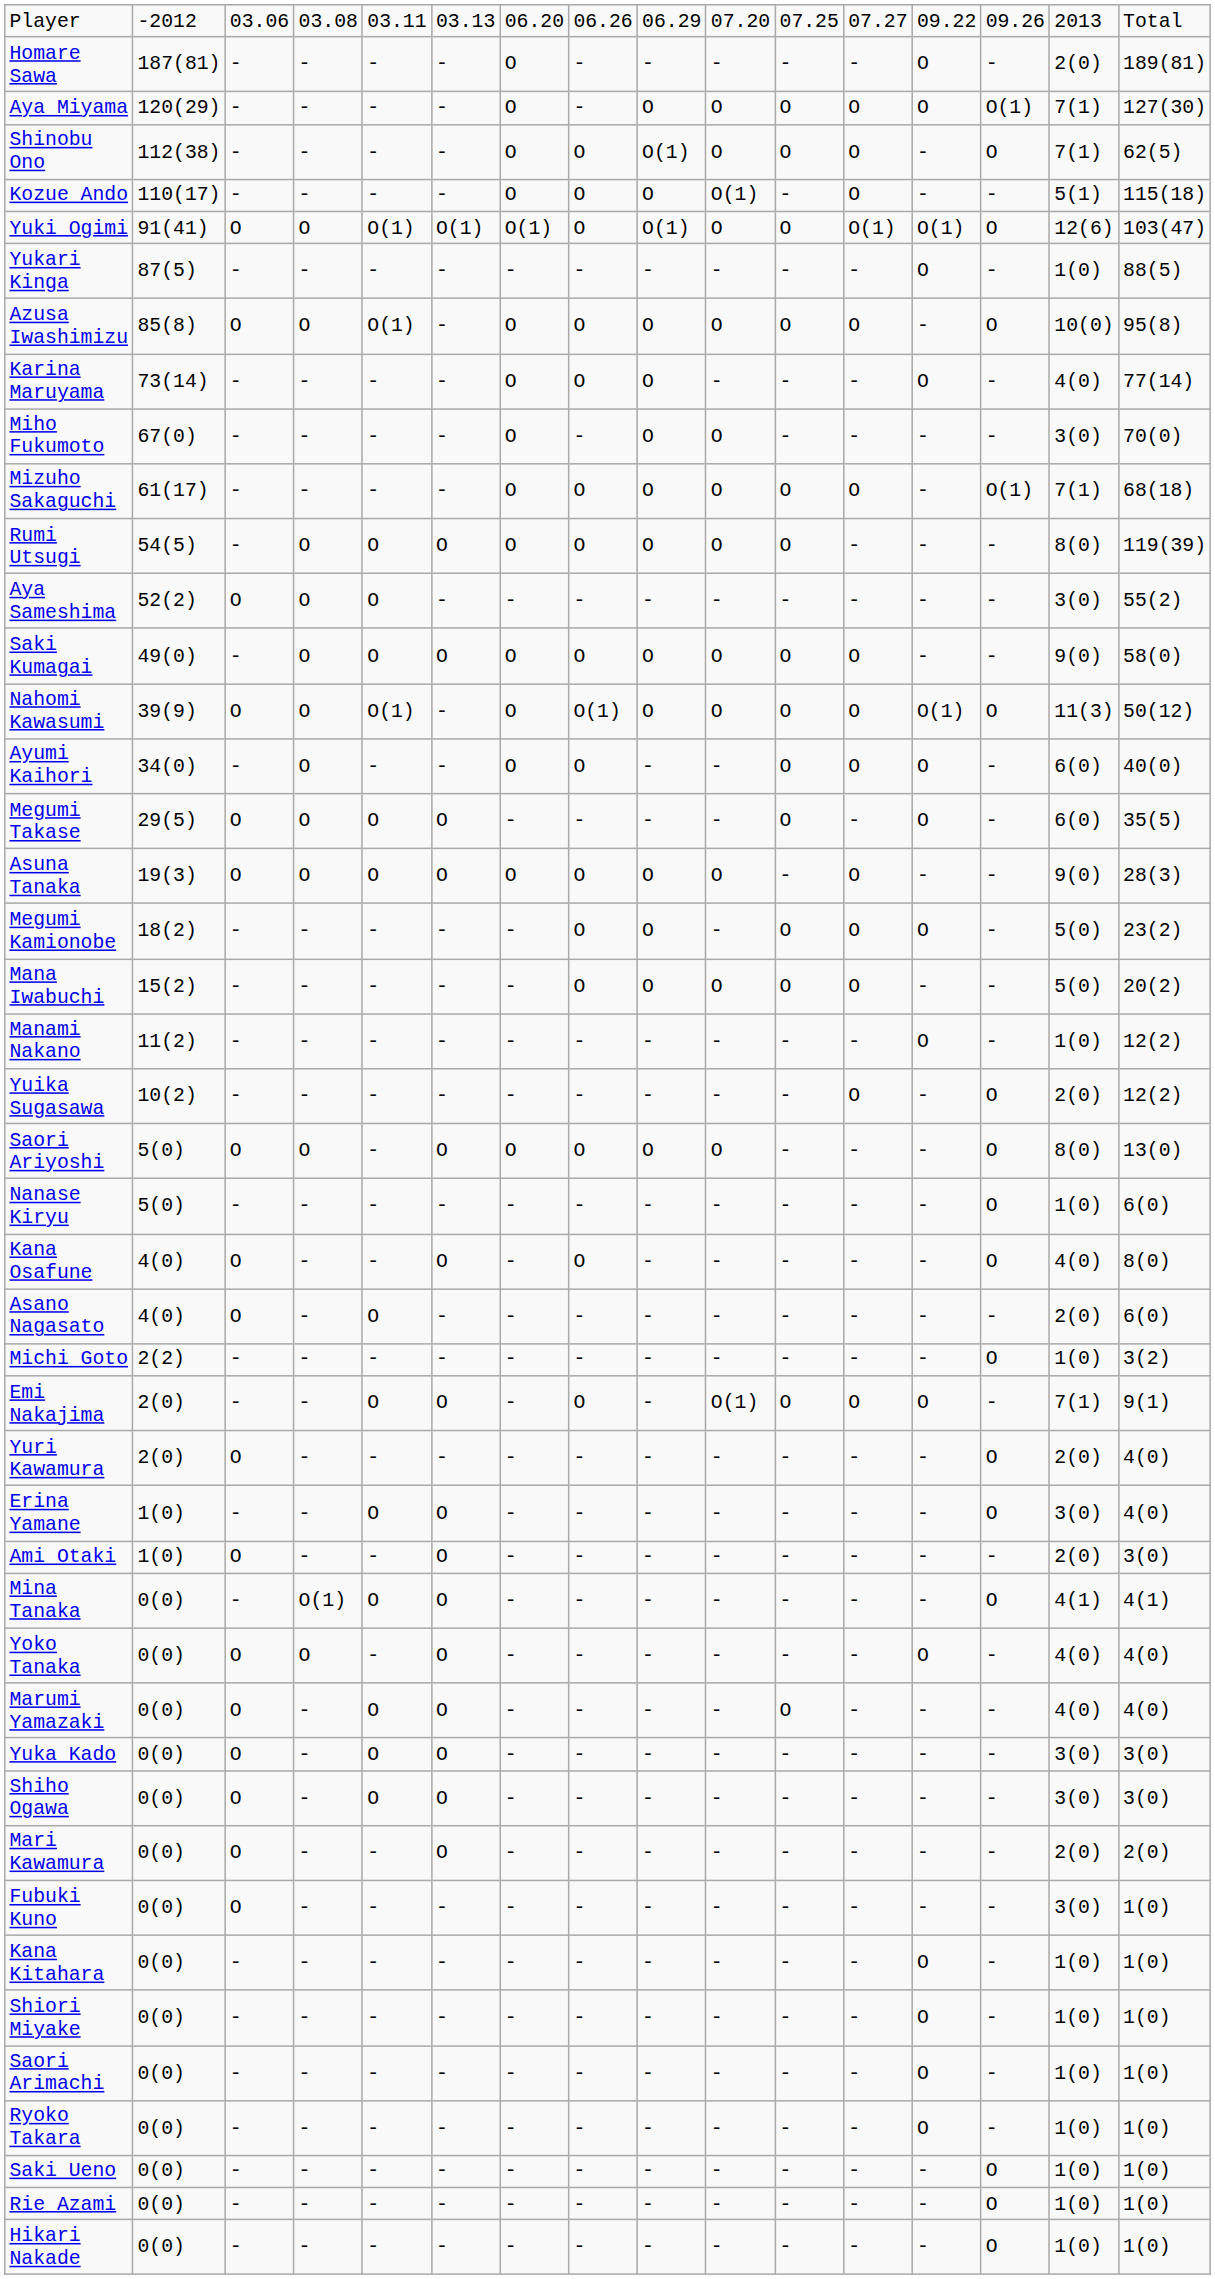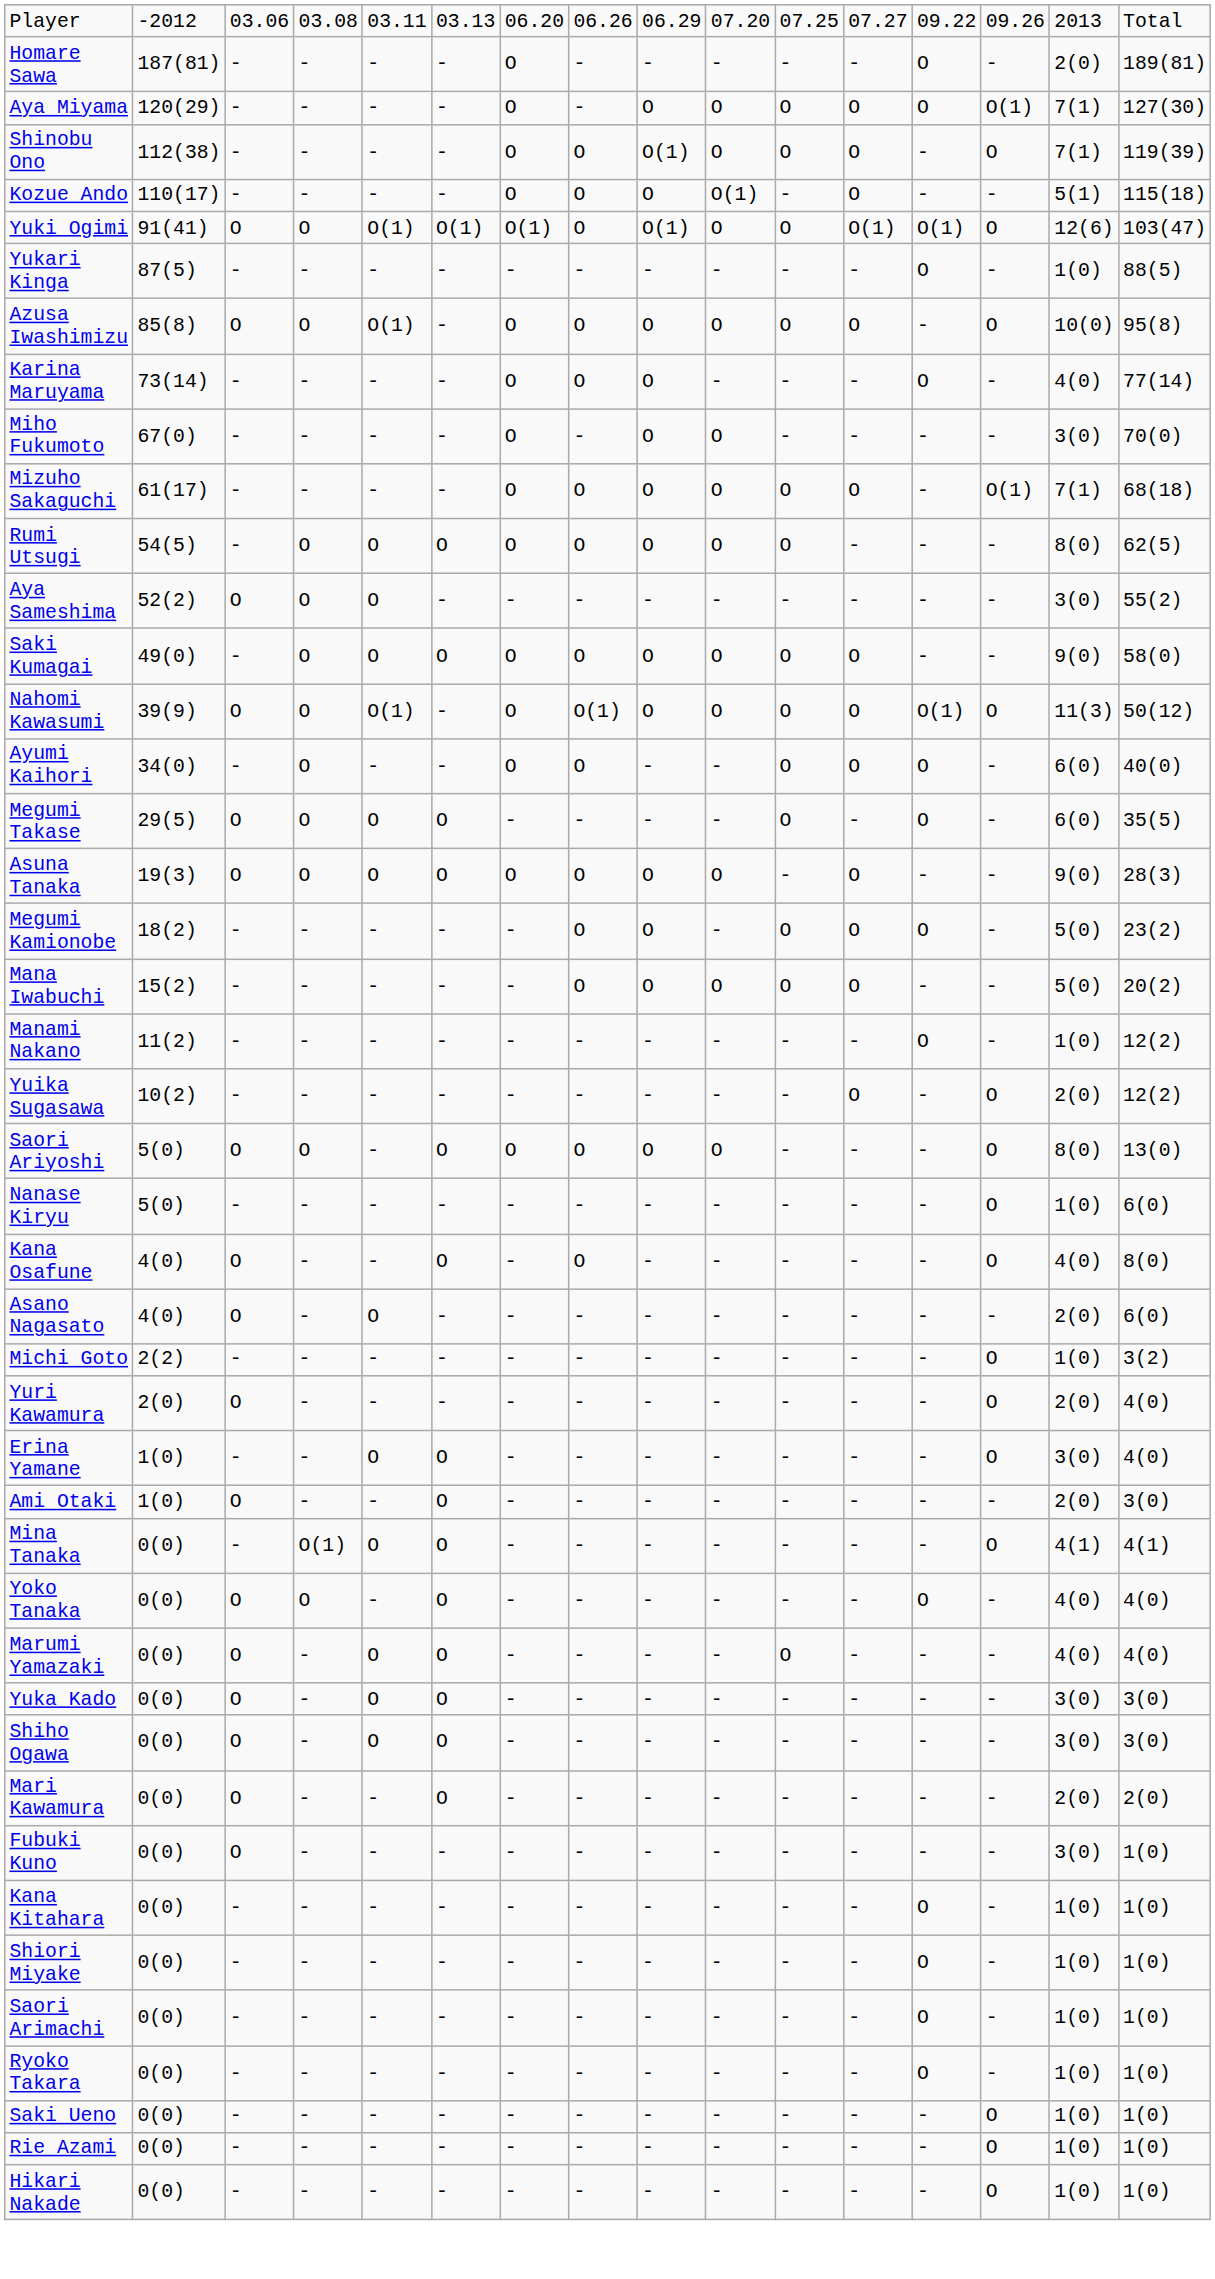Shinobu Ono | column 16: 62(5) -> 119(39)
Rumi Utsugi | column 16: 119(39) -> 62(5)
- row: Emi Nakajima | 2(0) | - | - | O | O | - | O | - | O(1) | O | O | O | - | 7(1) | 9(1)
